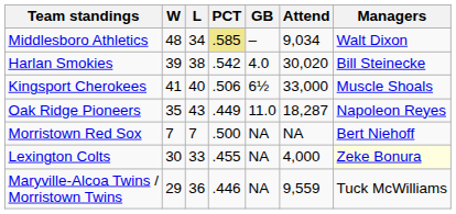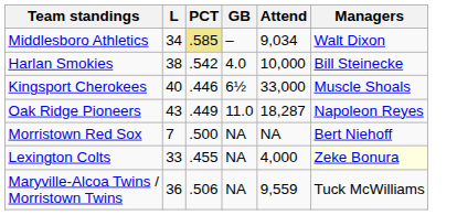- column: W | 48 | 39 | 41 | 35 | 7 | 30 | 29
Harlan Smokies | Attend: 30,020 -> 10,000
Kingsport Cherokees | PCT: .506 -> .446
Maryville-Alcoa Twins / Morristown Twins | PCT: .446 -> .506
